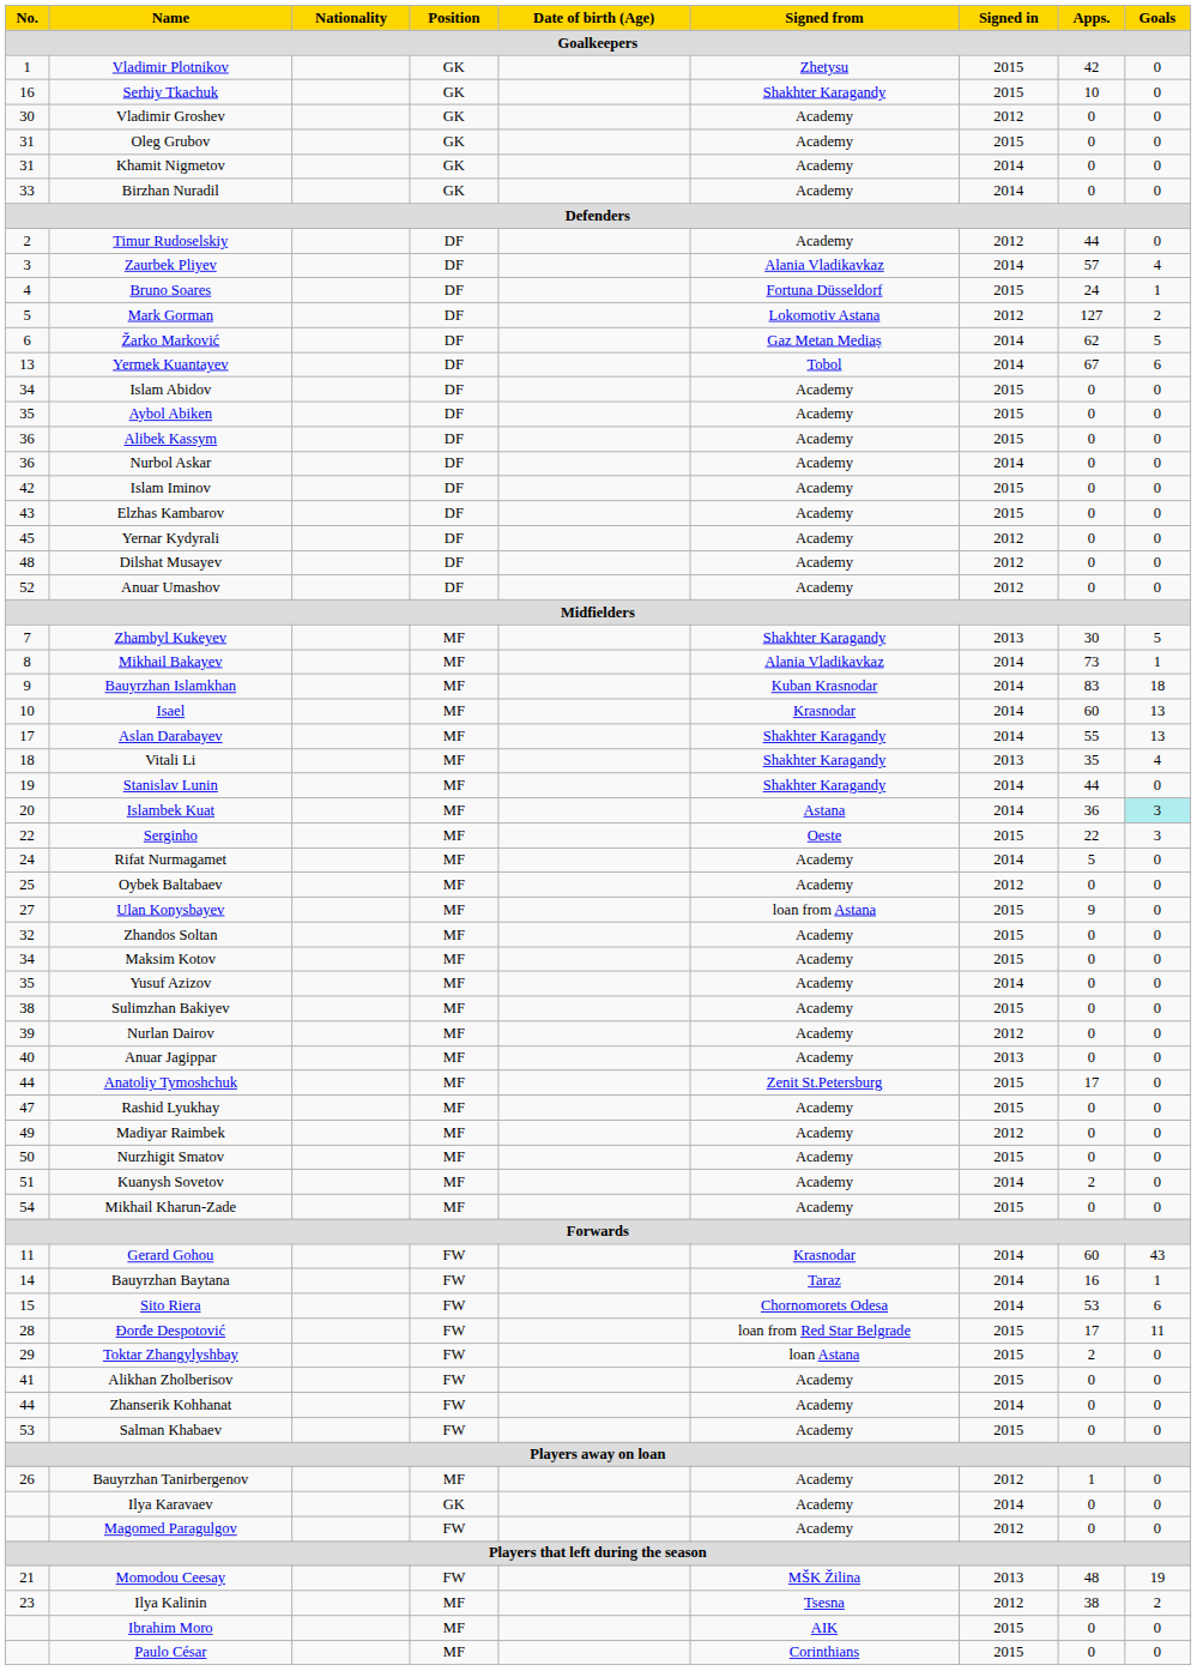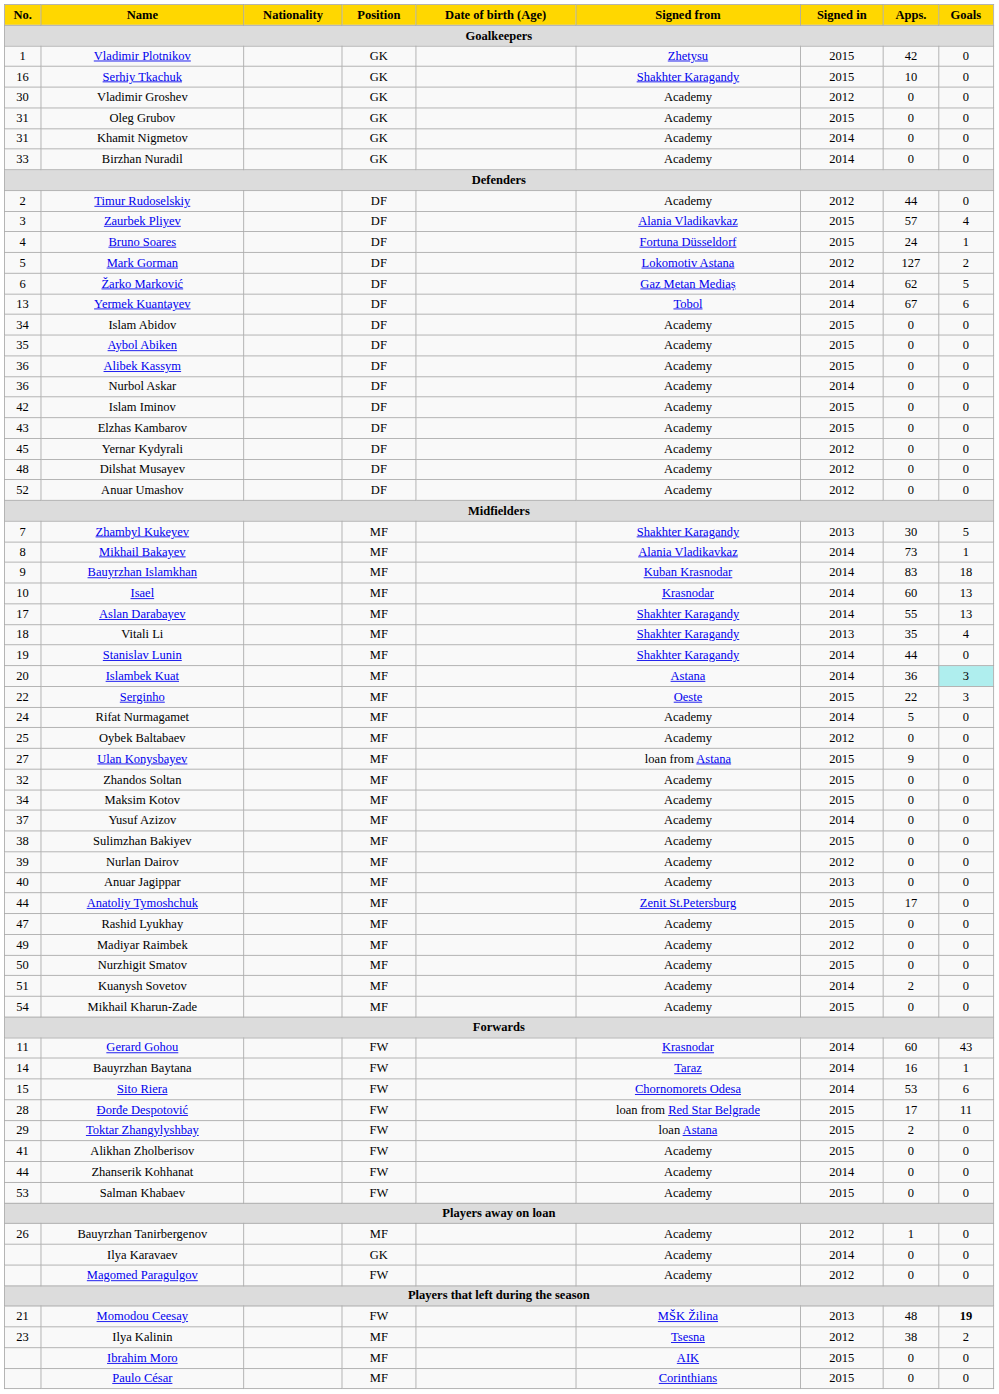Zaurbek Pliyev | Signed in: 2014 -> 2015
Yusuf Azizov | No.: 35 -> 37
Momodou Ceesay | Goals: normal -> bold
